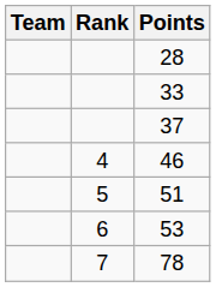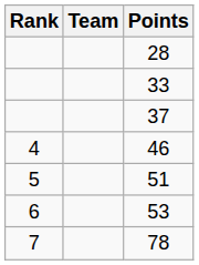columns swapped: Rank <-> Team
